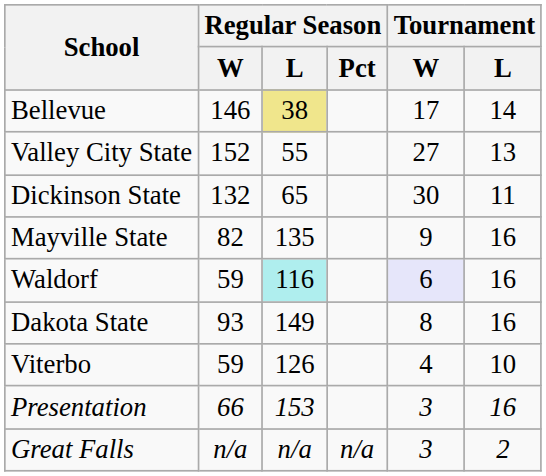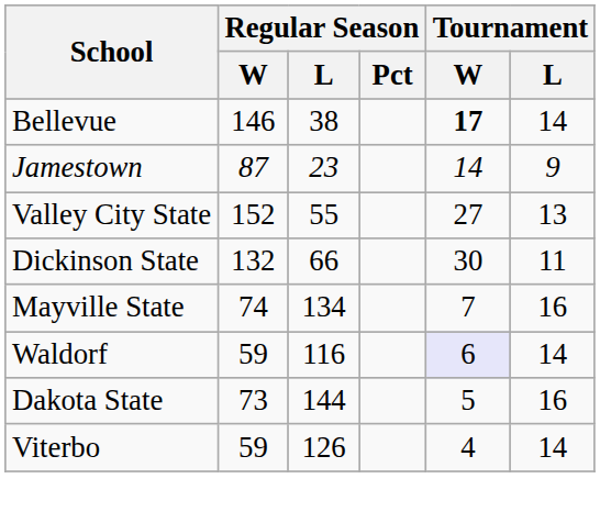Bellevue | Regular Season / L: khaki background -> no background
Bellevue | Tournament / W: normal -> bold
+ row: Jamestown | 87 | 23 | 14 | 9
Dickinson State | Regular Season / L: 65 -> 66
Mayville State | Regular Season / W: 82 -> 74
Mayville State | Regular Season / L: 135 -> 134
Mayville State | Tournament / W: 9 -> 7
Waldorf | Regular Season / L: paleturquoise background -> no background
Waldorf | Tournament / L: 16 -> 14
Dakota State | Regular Season / W: 93 -> 73
Dakota State | Regular Season / L: 149 -> 144
Dakota State | Tournament / W: 8 -> 5
Viterbo | Tournament / L: 10 -> 14
- row: Presentation | 66 | 153 | 3 | 16
- row: Great Falls | n/a | n/a | n/a | 3 | 2
